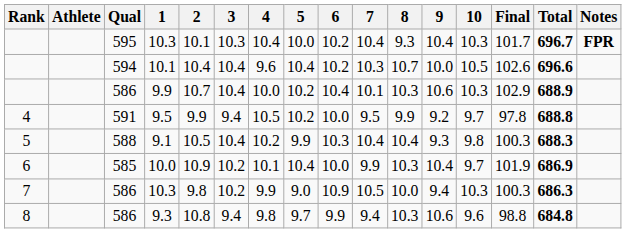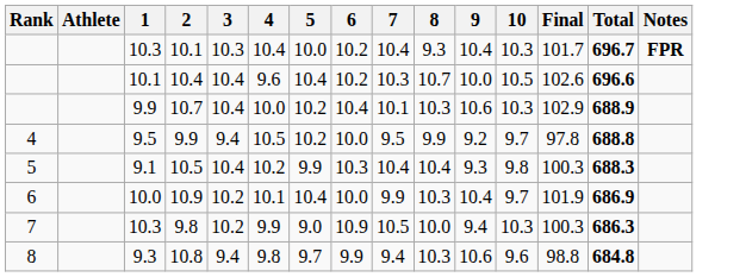- column: Qual | 595 | 594 | 586 | 591 | 588 | 585 | 586 | 586
